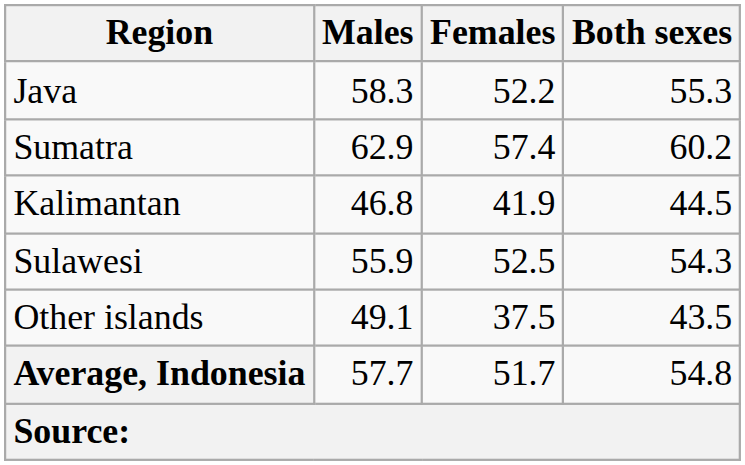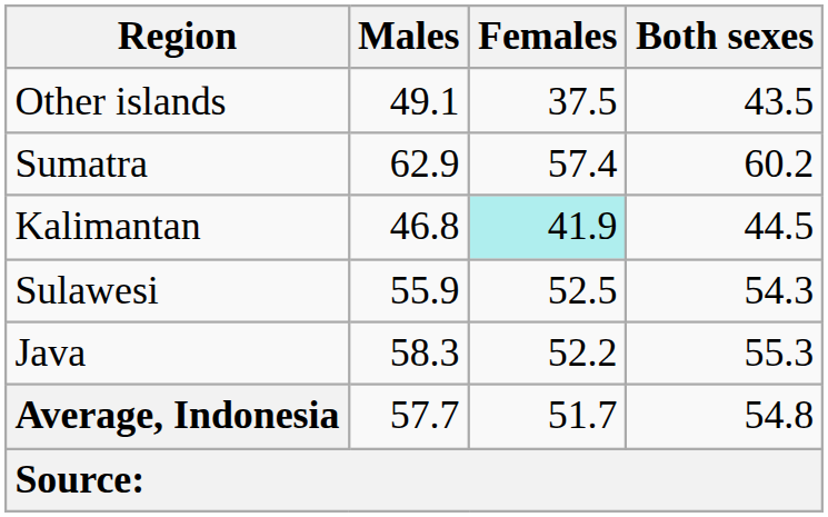rows swapped: Java <-> Other islands
Kalimantan | Females: no background -> paleturquoise background
